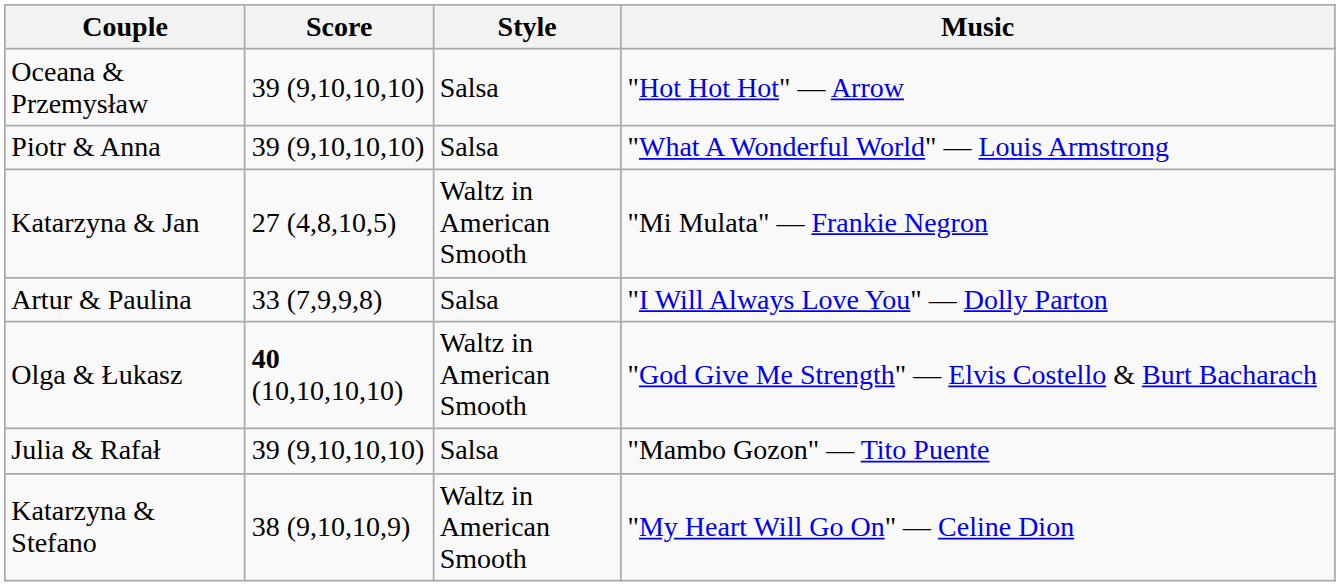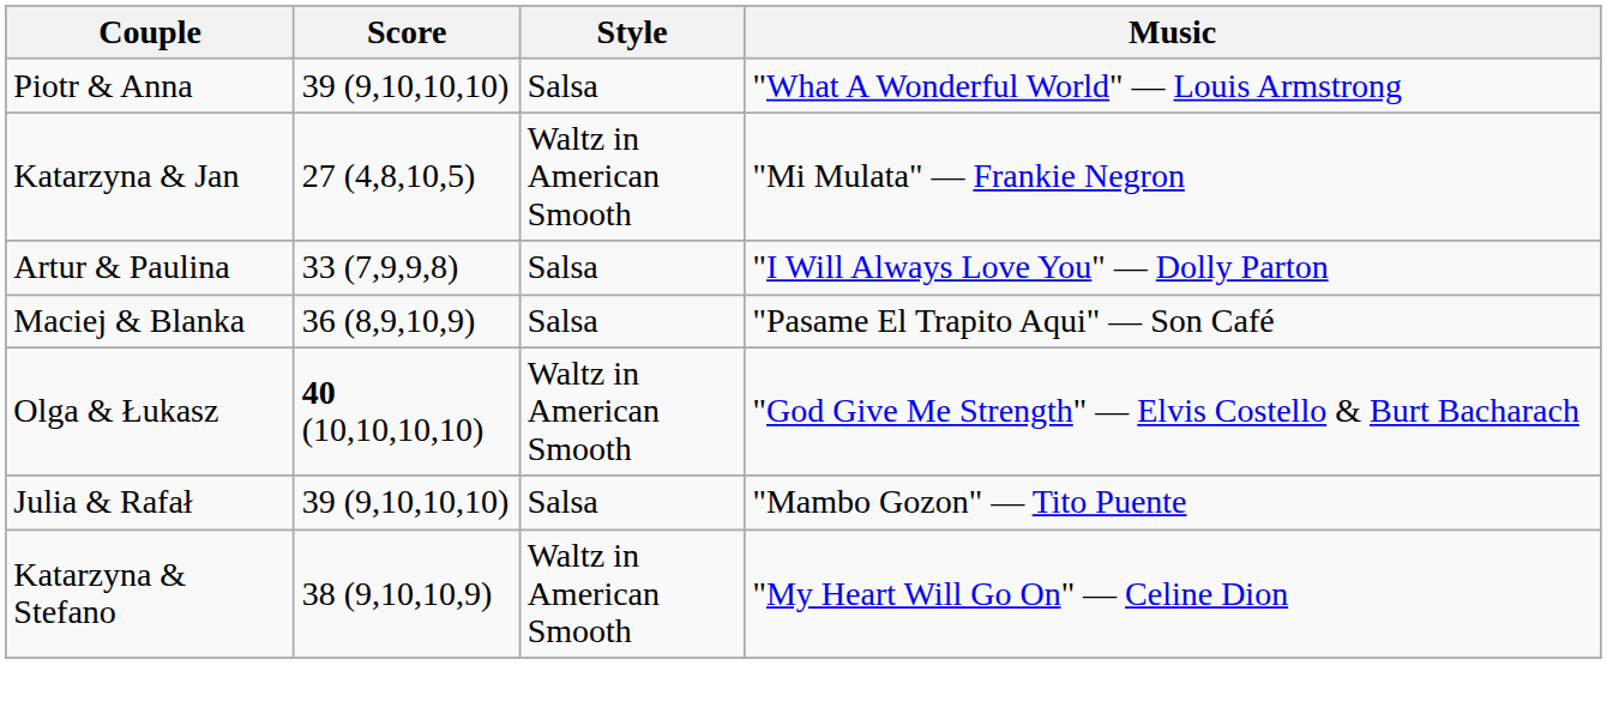- row: Oceana & Przemysław | 39 (9,10,10,10) | Salsa | "Hot Hot Hot" — Arrow
+ row: Maciej & Blanka | 36 (8,9,10,9) | Salsa | "Pasame El Trapito Aqui" — Son Café
